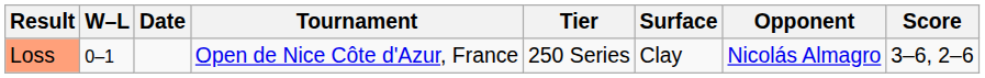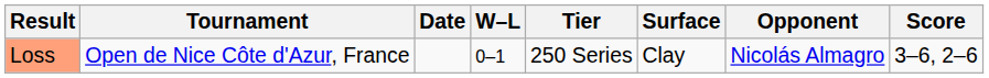columns swapped: W–L <-> Tournament
